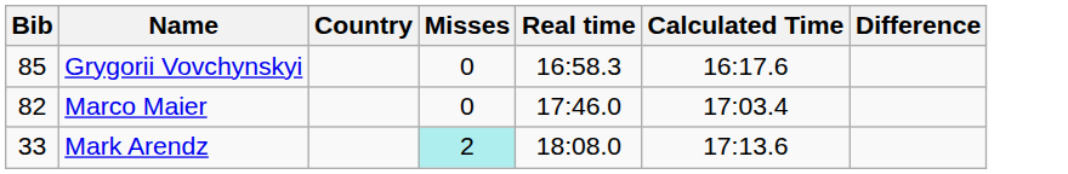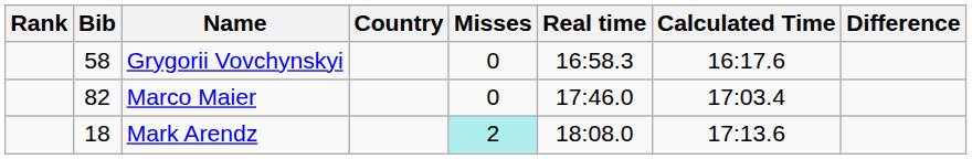+ column: Rank
Grygorii Vovchynskyi | Bib: 85 -> 58
Mark Arendz | Bib: 33 -> 18
